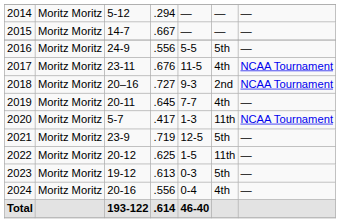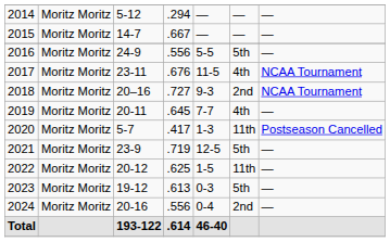2020 | column 7: NCAA Tournament -> Postseason Cancelled
2024 | column 6: 4th -> 2nd
